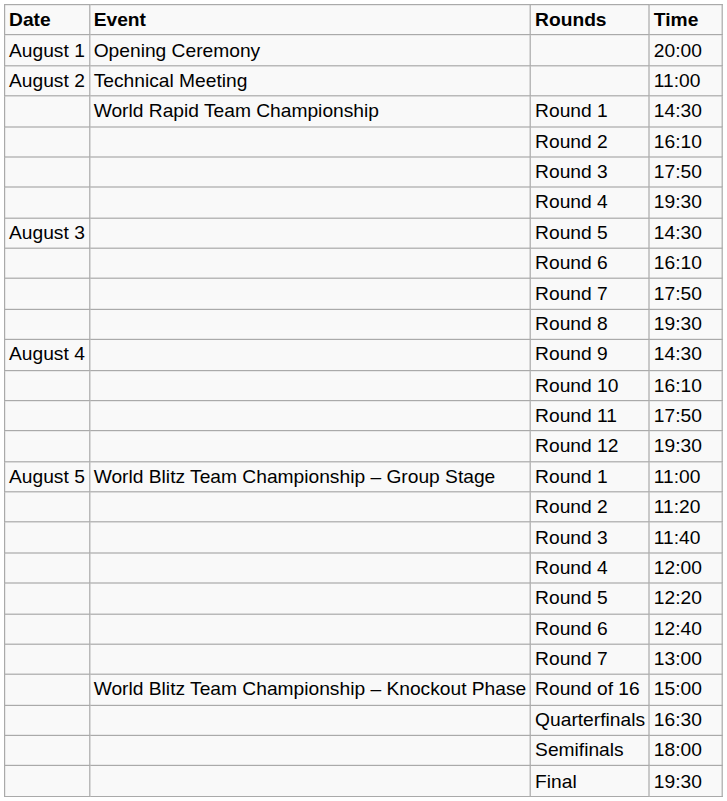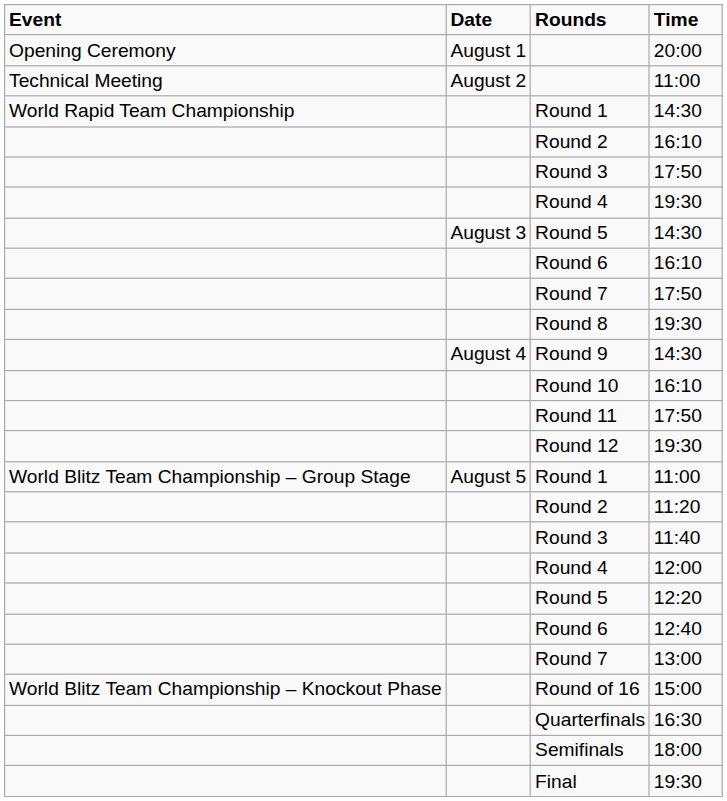columns swapped: Date <-> Event
